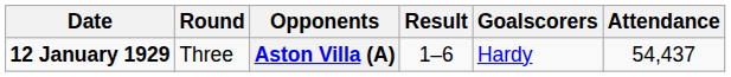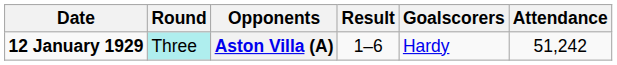Aston Villa (A) | Round: no background -> paleturquoise background
Aston Villa (A) | Attendance: 54,437 -> 51,242
